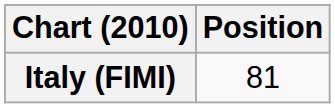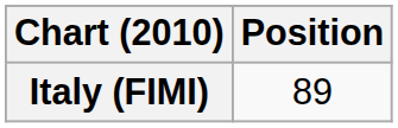Italy (FIMI) | Position: 81 -> 89
